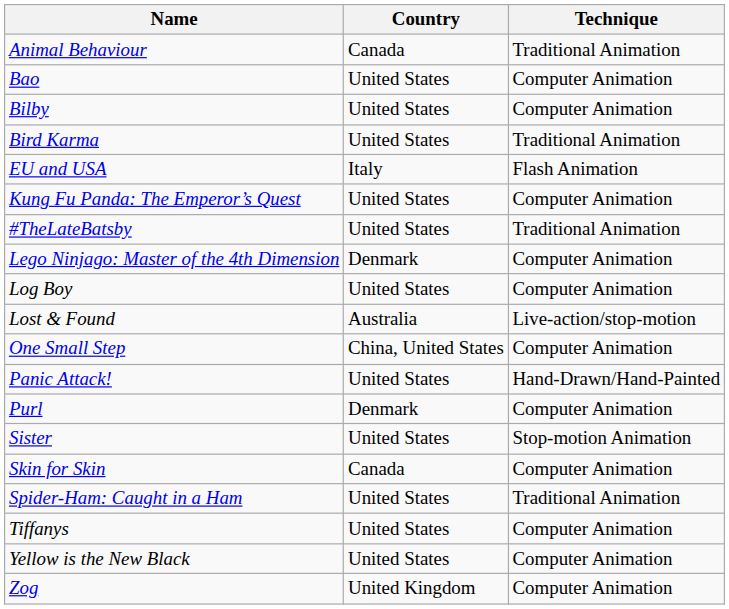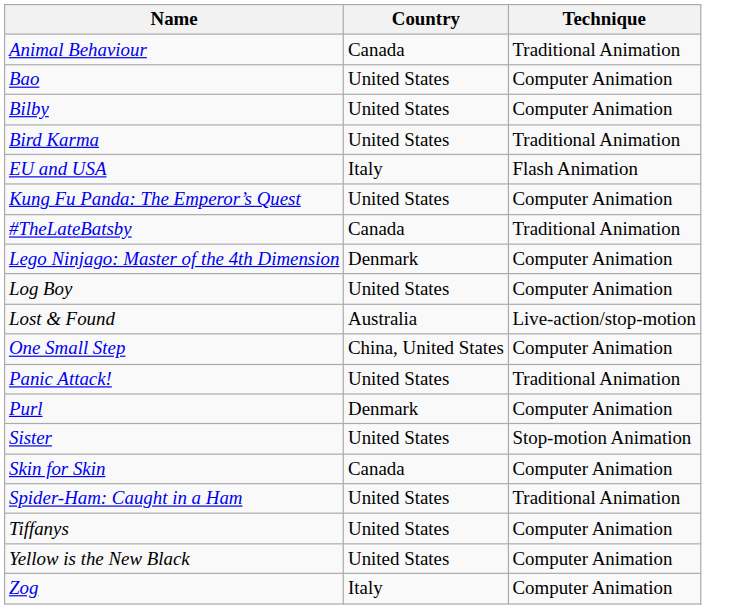#TheLateBatsby | Country: United States -> Canada
Panic Attack! | Technique: Hand-Drawn/Hand-Painted -> Traditional Animation
Zog | Country: United Kingdom -> Italy
